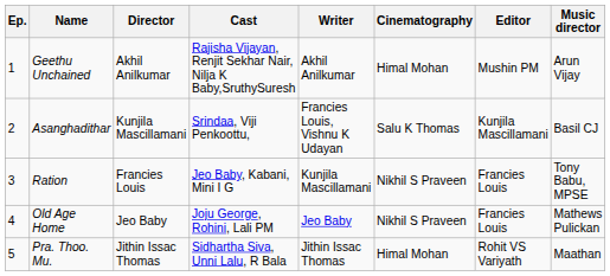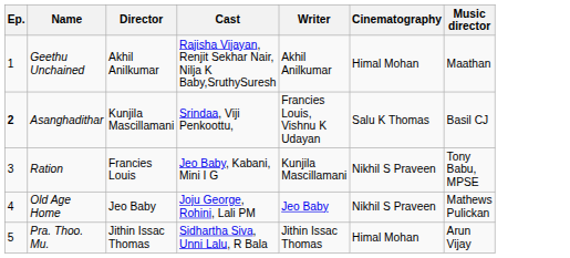- column: Editor | Mushin PM | Kunjila Mascillamani | Francies Louis | Francies Louis | Rohit VS Variyath
Geethu Unchained | Music director: Arun Vijay -> Maathan
Asanghadithar | Ep.: normal -> bold
Pra. Thoo. Mu. | Music director: Maathan -> Arun Vijay
